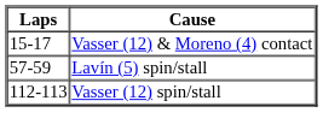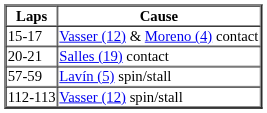+ row: 20-21 | Salles (19) contact
